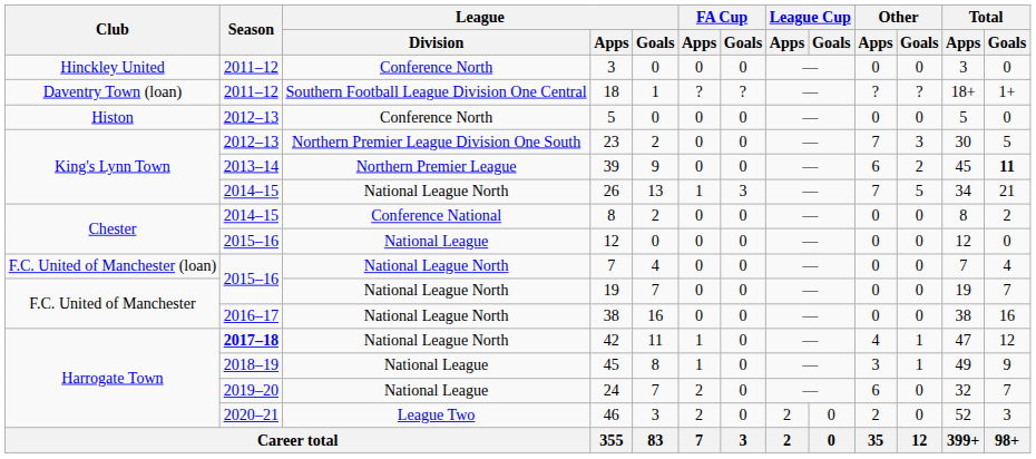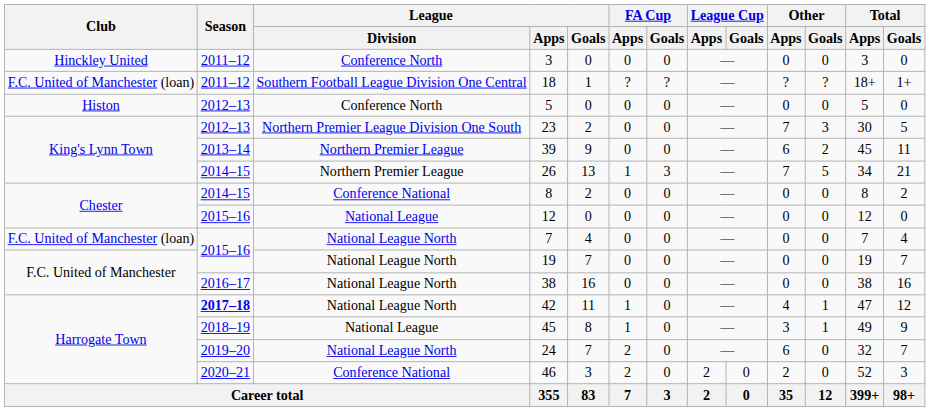18 | Club: Daventry Town (loan) -> F.C. United of Manchester (loan)
39 | Total / Goals: bold -> normal
26 | League / Division: National League North -> Northern Premier League
24 | League / Division: National League -> National League North
46 | League / Division: League Two -> Conference National
